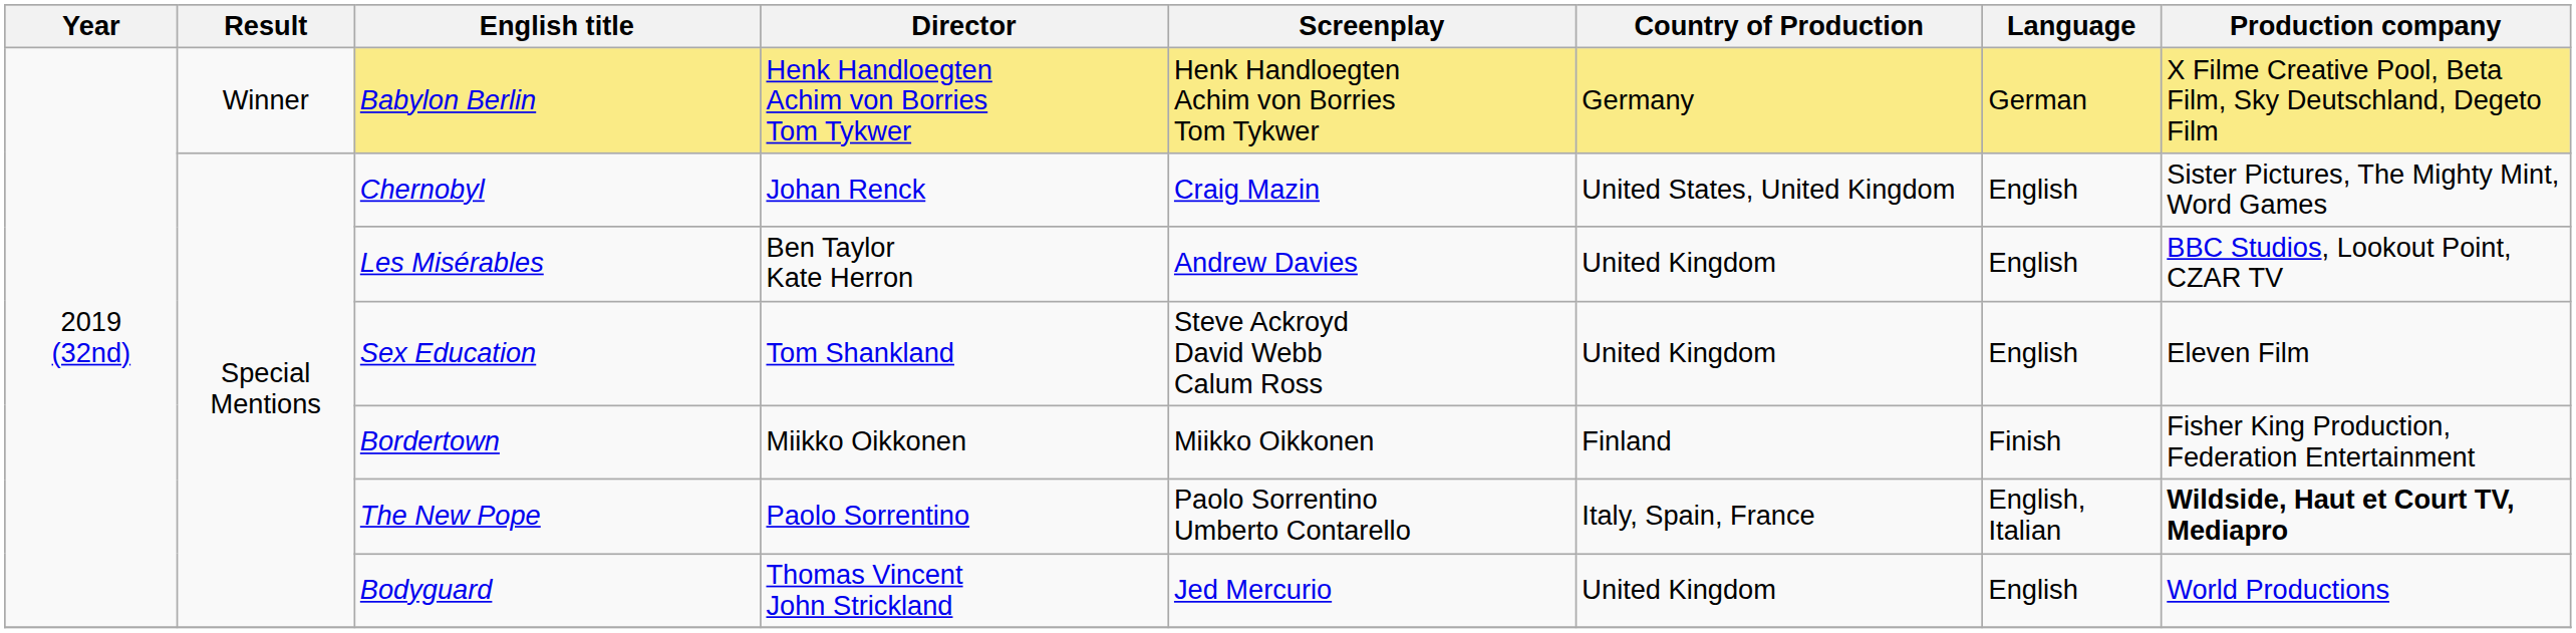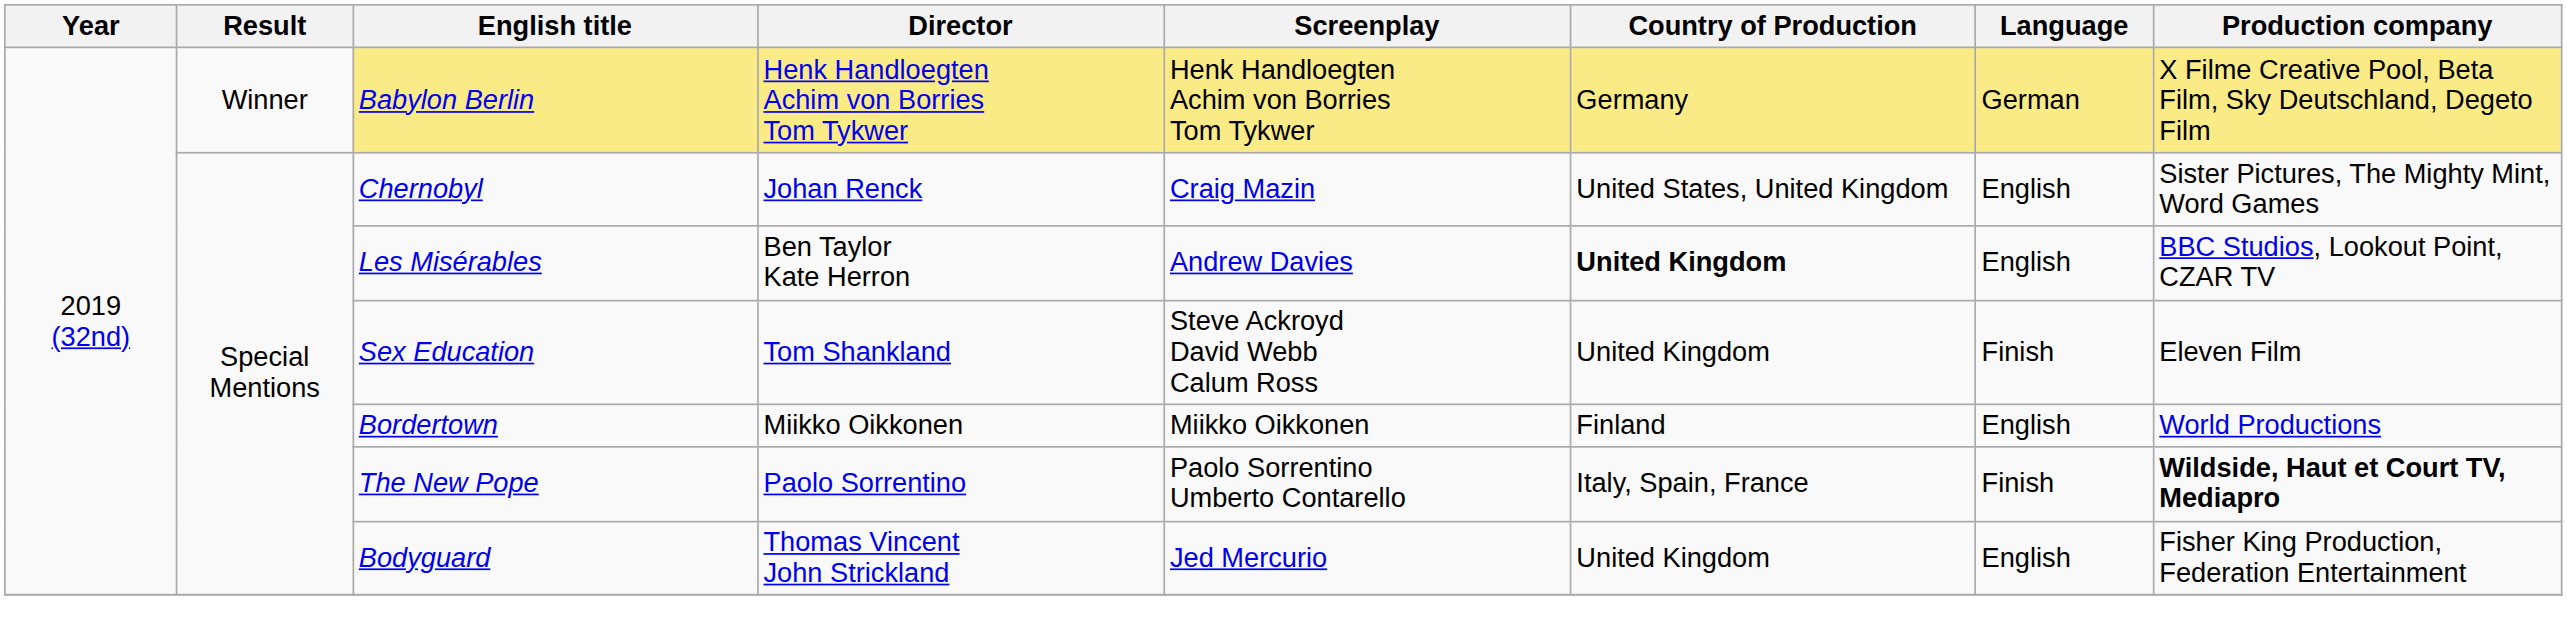Les Misérables | Country of Production: normal -> bold
Sex Education | Language: English -> Finish
Bordertown | Language: Finish -> English
Bordertown | Production company: Fisher King Production, Federation Entertainment -> World Productions
The New Pope | Language: English, Italian -> Finish
Bodyguard | Production company: World Productions -> Fisher King Production, Federation Entertainment
